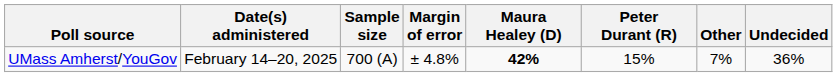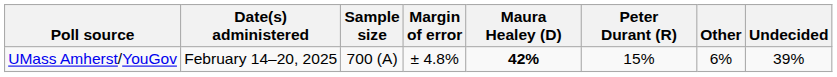UMass Amherst/YouGov | Other: 7% -> 6%
UMass Amherst/YouGov | Undecided: 36% -> 39%
